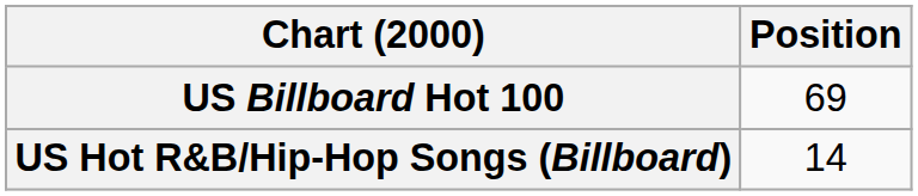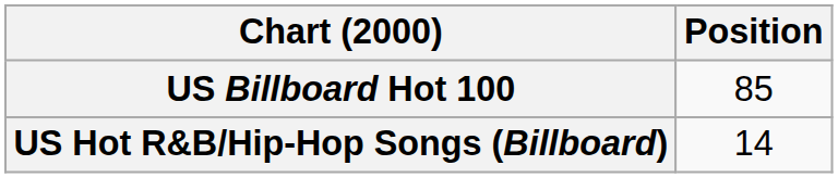US Billboard Hot 100 | Position: 69 -> 85
